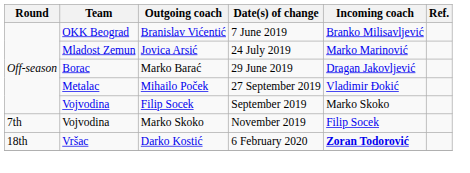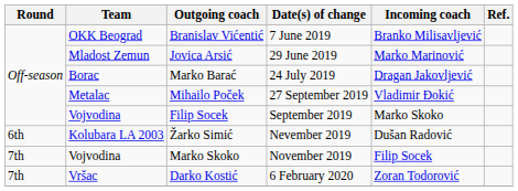Jovica Arsić | Date(s) of change: 24 July 2019 -> 29 June 2019
Marko Barać | Date(s) of change: 29 June 2019 -> 24 July 2019
+ row: 6th | Kolubara LA 2003 | Žarko Simić | Nevember 2019 | Dušan Radović
Darko Kostić | Round: 18th -> 7th
Darko Kostić | Incoming coach: bold -> normal
